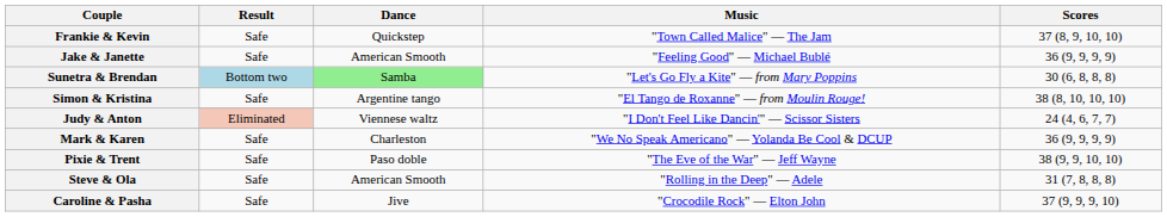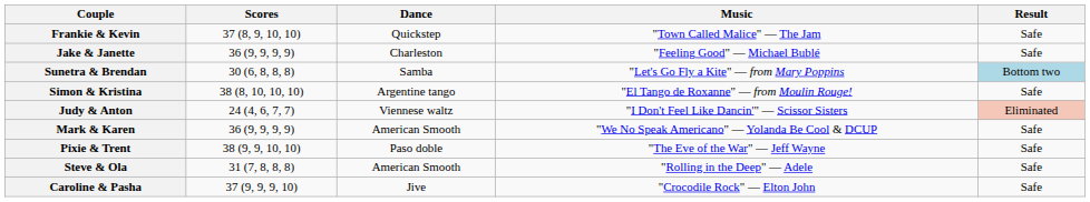columns swapped: Scores <-> Result
Jake & Janette | Dance: American Smooth -> Charleston
Sunetra & Brendan | Dance: lightgreen background -> no background
Mark & Karen | Dance: Charleston -> American Smooth
